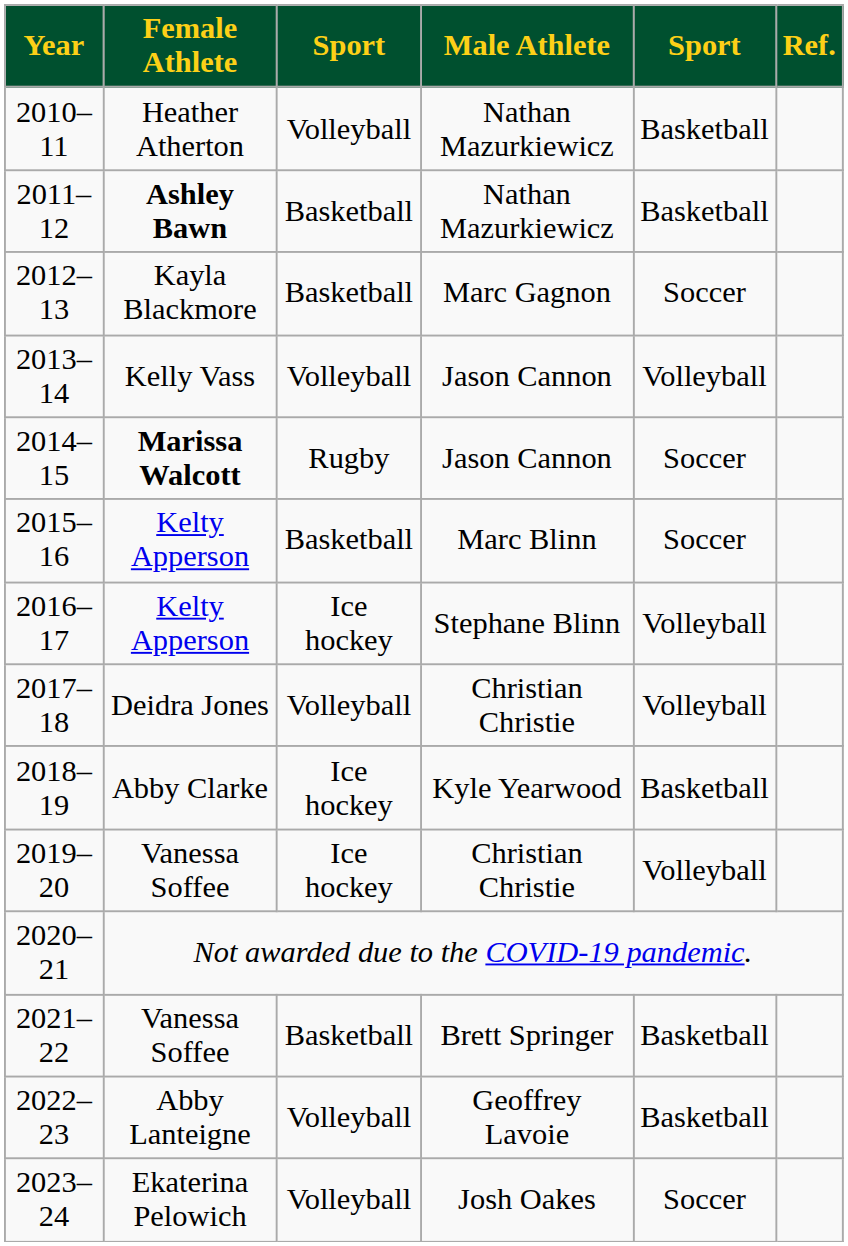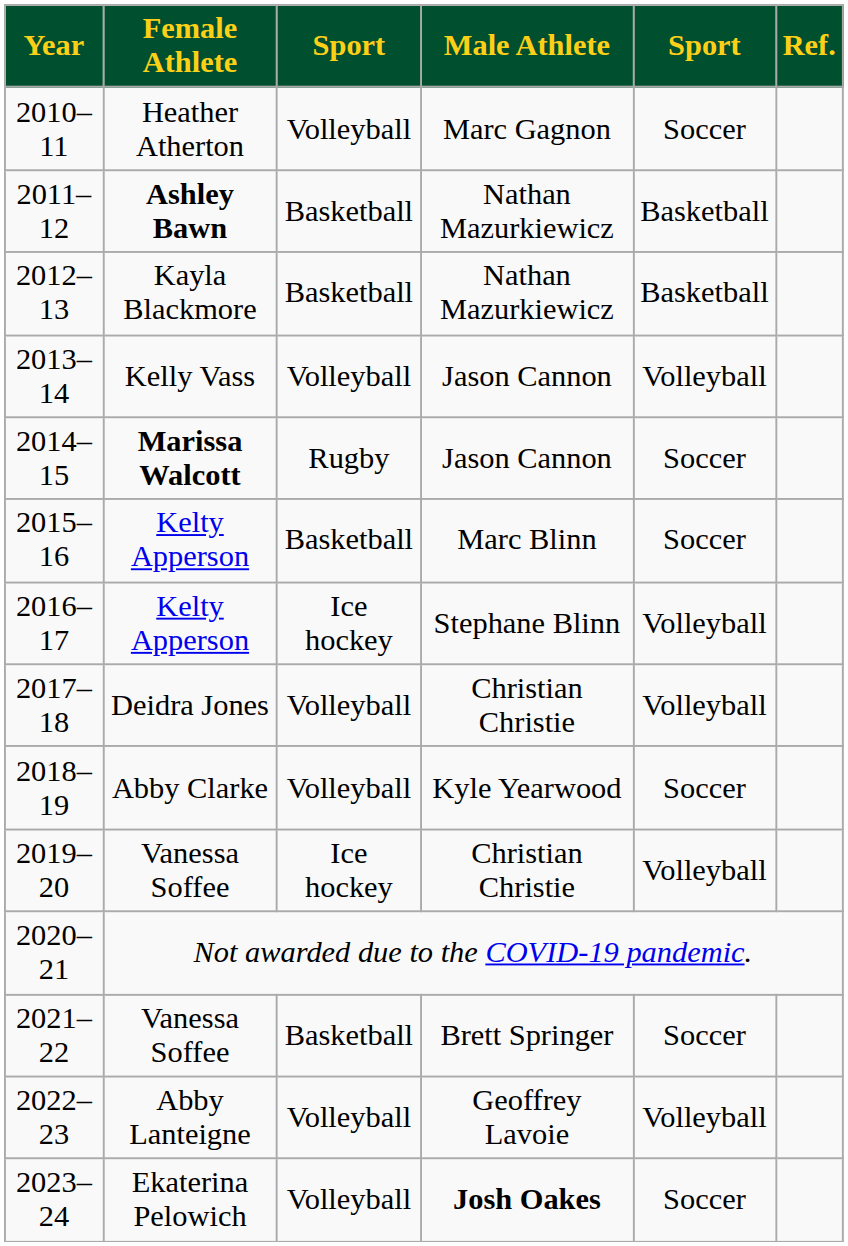2010–11 | Male Athlete: Nathan Mazurkiewicz -> Marc Gagnon
2010–11 | column 5: Basketball -> Soccer
2012–13 | Male Athlete: Marc Gagnon -> Nathan Mazurkiewicz
2012–13 | column 5: Soccer -> Basketball
2018–19 | column 3: Ice hockey -> Volleyball
2018–19 | column 5: Basketball -> Soccer
2021–22 | column 5: Basketball -> Soccer
2022–23 | column 5: Basketball -> Volleyball
2023–24 | Male Athlete: normal -> bold
